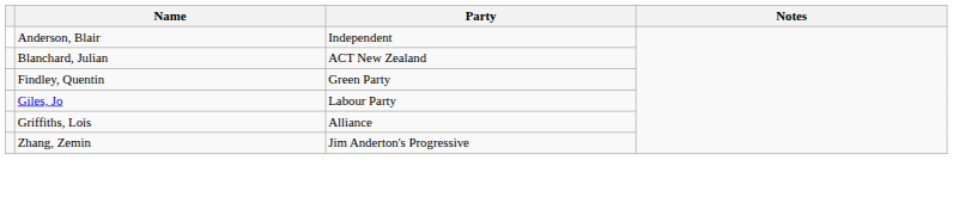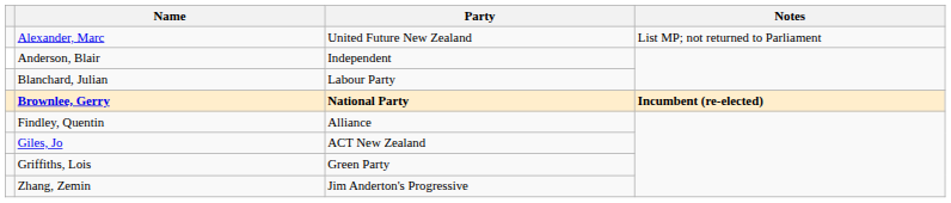+ row: Alexander, Marc | United Future New Zealand | List MP; not returned to Parliament
Blanchard, Julian | Party: ACT New Zealand -> Labour Party
+ row: Brownlee, Gerry | National Party | Incumbent (re-elected)
Findley, Quentin | Party: Green Party -> Alliance
Giles, Jo | Party: Labour Party -> ACT New Zealand
Griffiths, Lois | Party: Alliance -> Green Party
